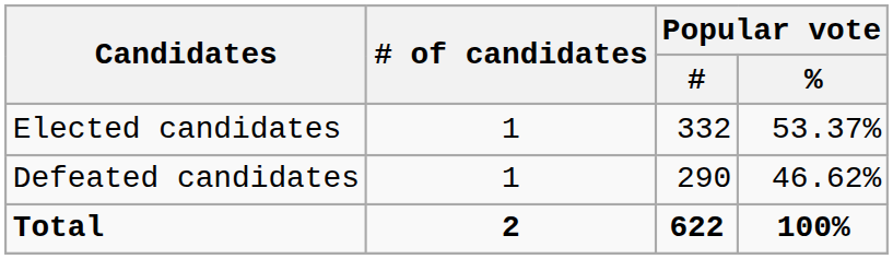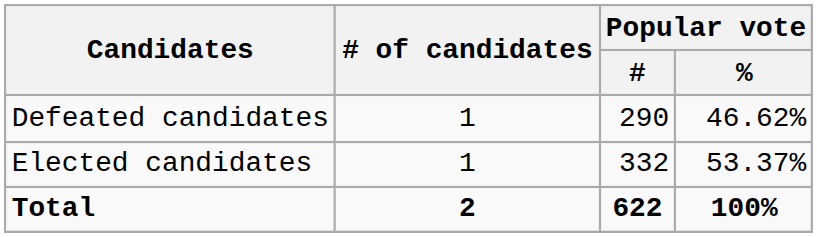rows swapped: Elected candidates <-> Defeated candidates
